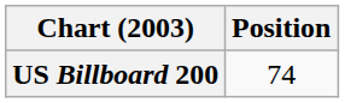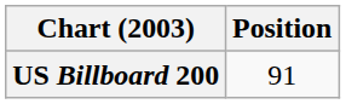US Billboard 200 | Position: 74 -> 91
